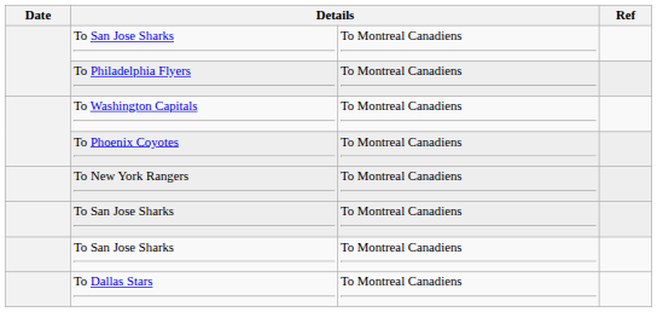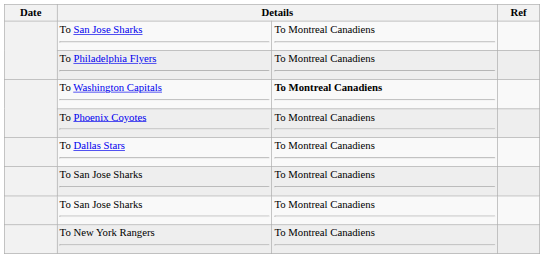To Washington Capitals | column 3: normal -> bold
rows swapped: To Dallas Stars <-> To New York Rangers
